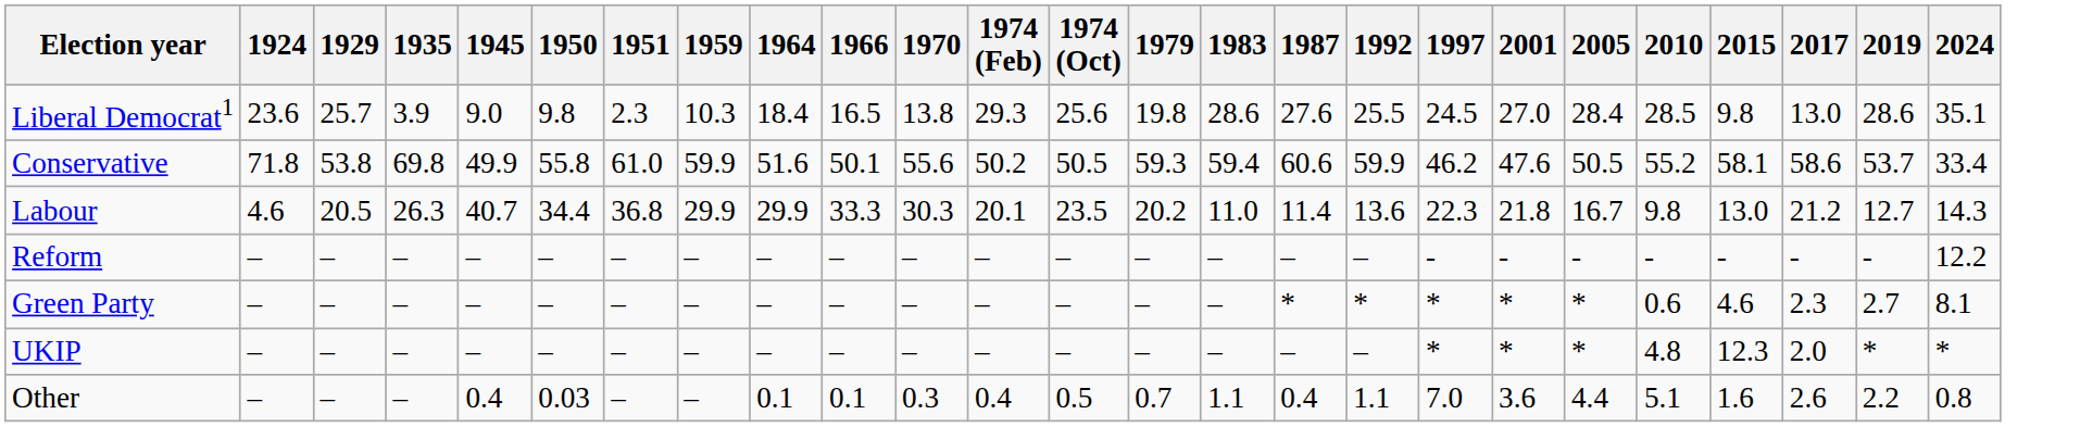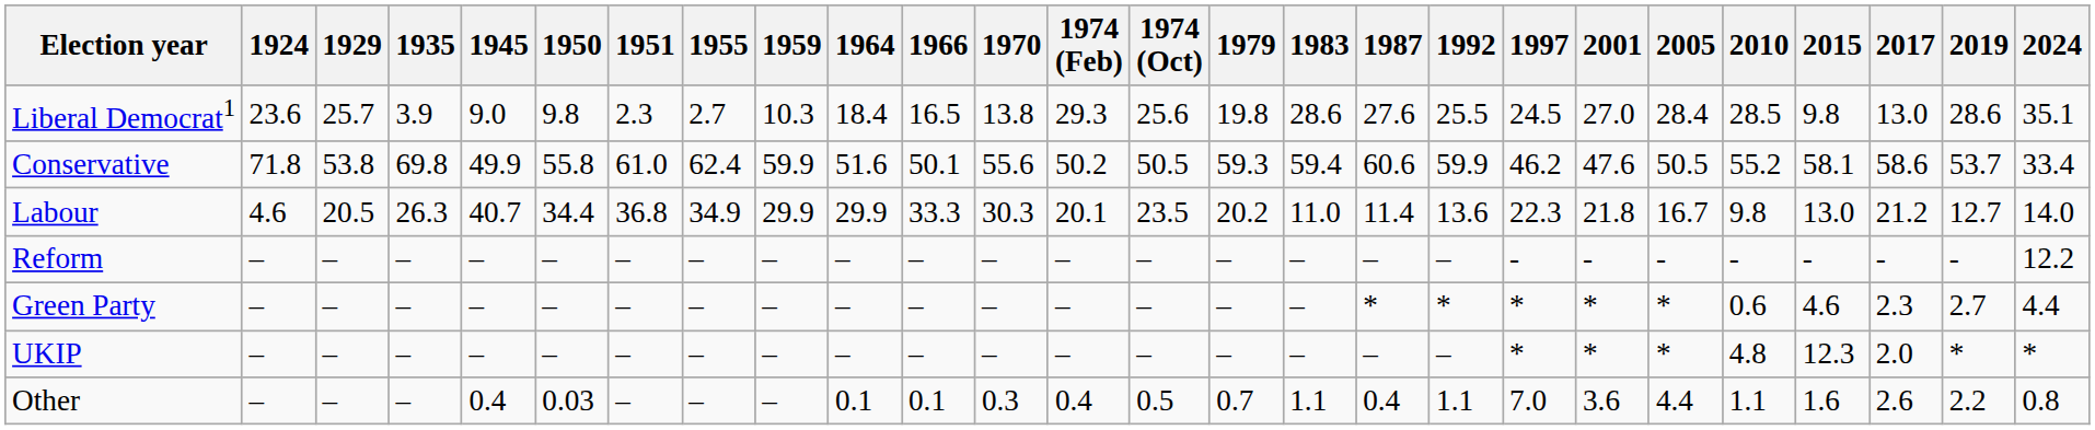+ column: 1955 | 2.7 | 62.4 | 34.9 | – | – | – | –
Labour | 2024: 14.3 -> 14.0
Green Party | 2024: 8.1 -> 4.4
Other | 2010: 5.1 -> 1.1
